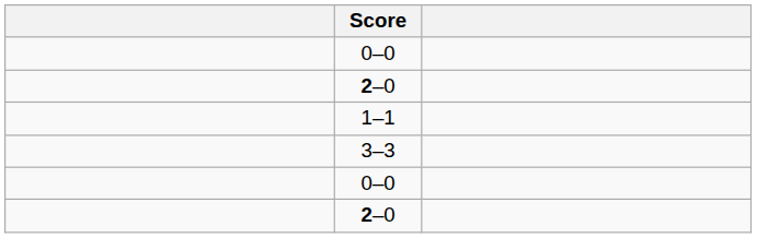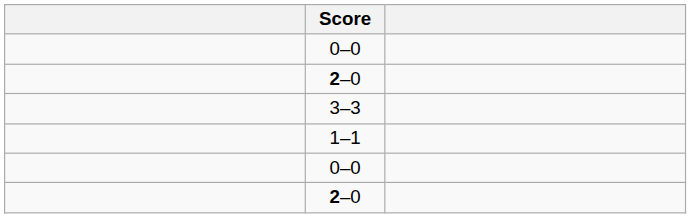rows swapped: 1–1 <-> 3–3
